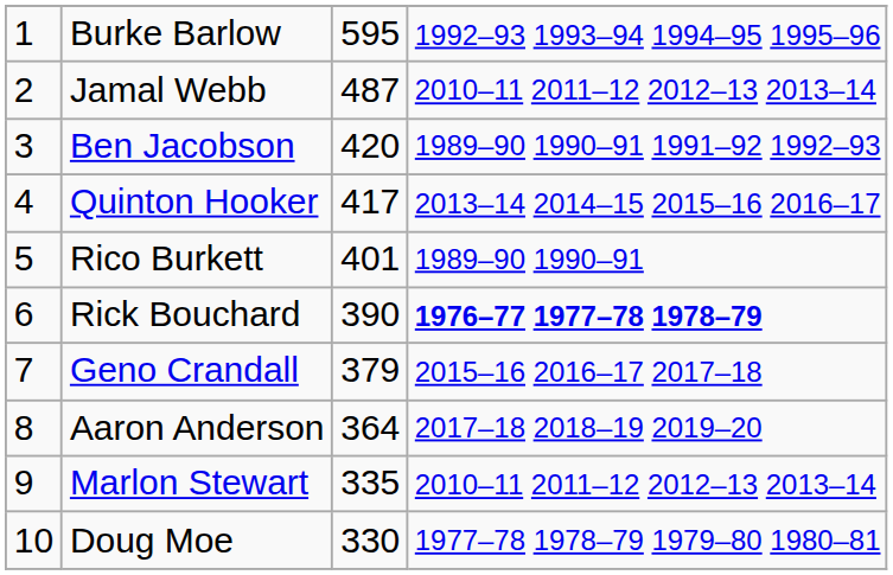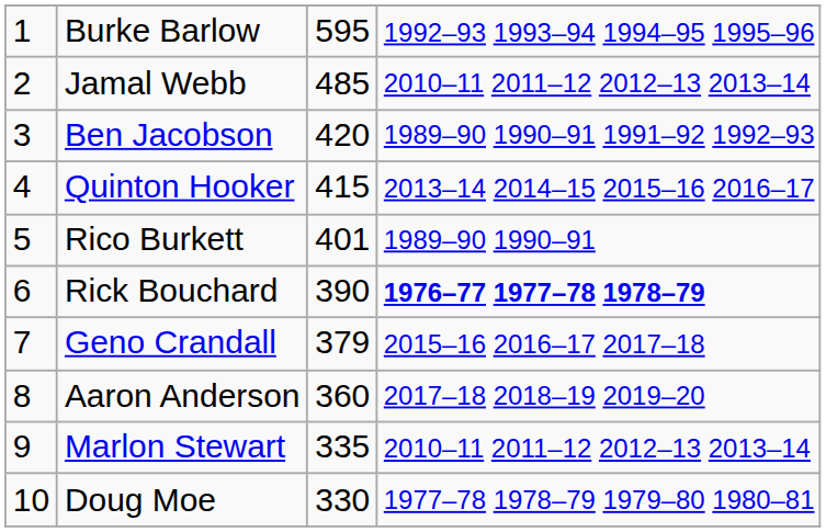Jamal Webb | column 3: 487 -> 485
Quinton Hooker | column 3: 417 -> 415
Aaron Anderson | column 3: 364 -> 360
